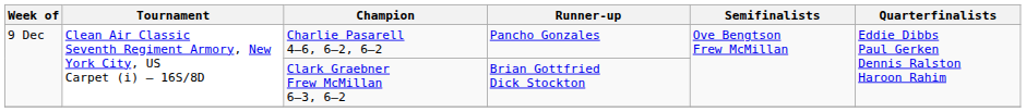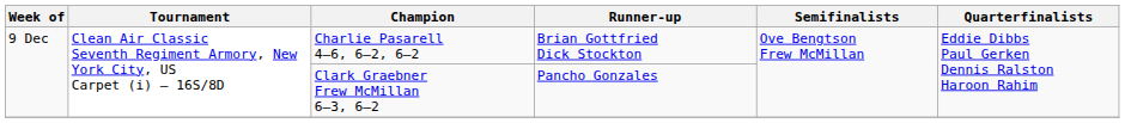Charlie Pasarell 4–6, 6–2, 6–2 | Runner-up: Pancho Gonzales -> Brian Gottfried Dick Stockton
Clark Graebner Frew McMillan 6–3, 6–2 | Runner-up: Brian Gottfried Dick Stockton -> Pancho Gonzales
